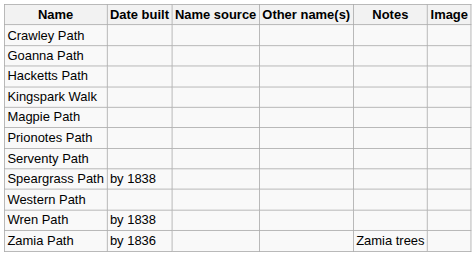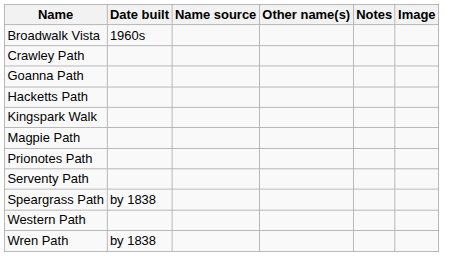+ row: Broadwalk Vista | 1960s
- row: Zamia Path | by 1836 | Zamia trees
